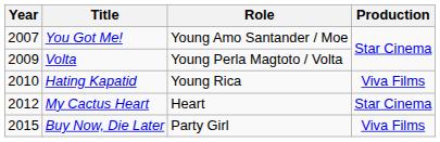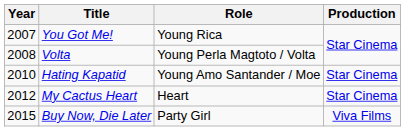You Got Me! | Role: Young Amo Santander / Moe -> Young Rica
Volta | Year: 2009 -> 2008
Hating Kapatid | Role: Young Rica -> Young Amo Santander / Moe
Hating Kapatid | Production: Viva Films -> Star Cinema
